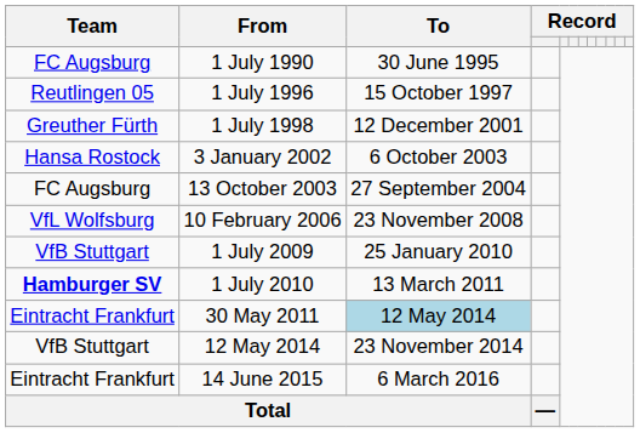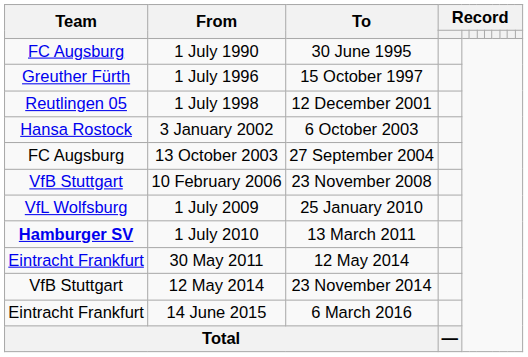1 July 1996 | Team: Reutlingen 05 -> Greuther Fürth
1 July 1998 | Team: Greuther Fürth -> Reutlingen 05
10 February 2006 | Team: VfL Wolfsburg -> VfB Stuttgart
1 July 2009 | Team: VfB Stuttgart -> VfL Wolfsburg
30 May 2011 | To: lightblue background -> no background
